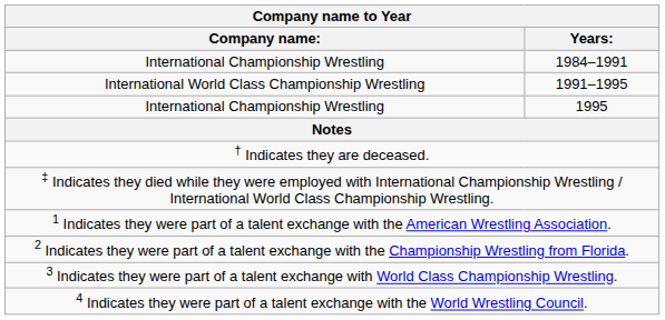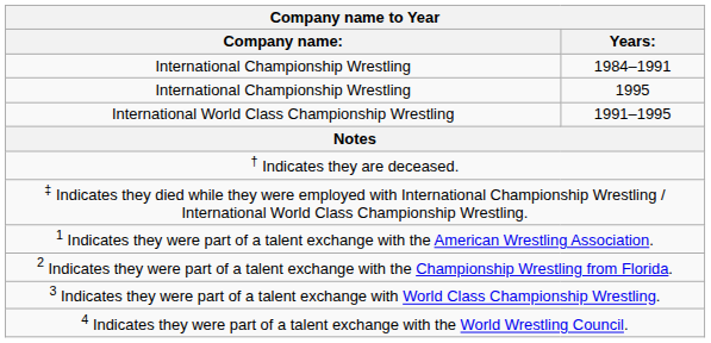rows swapped: 1991–1995 <-> 1995
